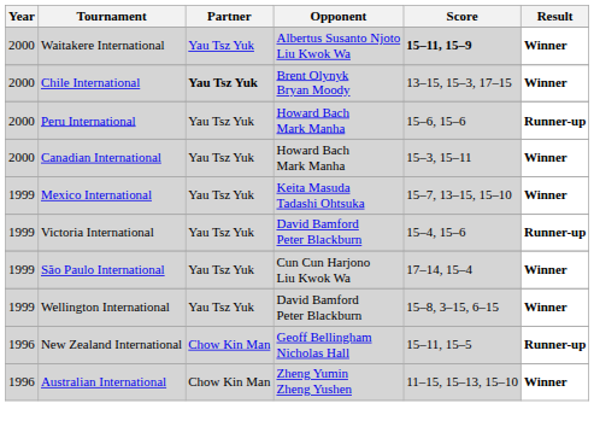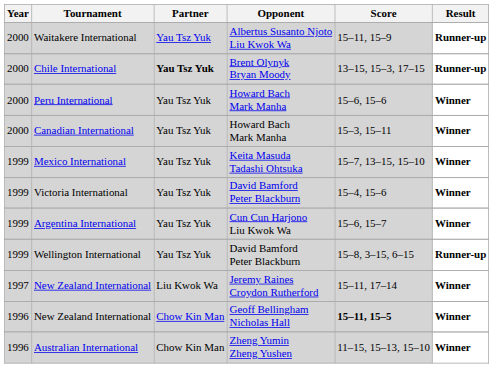Waitakere International | Score: bold -> normal
Waitakere International | Result: Winner -> Runner-up
Chile International | Result: Winner -> Runner-up
Peru International | Result: Runner-up -> Winner
Victoria International | Result: Runner-up -> Winner
+ row: 1999 | Argentina International | Yau Tsz Yuk | Cun Cun Harjono Liu Kwok Wa | 15–6, 15–7 | Winner
- row: 1999 | São Paulo International | Yau Tsz Yuk | Cun Cun Harjono Liu Kwok Wa | 17–14, 15–4 | Winner
Wellington International | Result: Winner -> Runner-up
+ row: 1997 | New Zealand International | Liu Kwok Wa | Jeremy Raines Croydon Rutherford | 15–11, 17–14 | Winner
New Zealand International / Geoff Bellingham Nicholas Hall | Score: normal -> bold
New Zealand International / Geoff Bellingham Nicholas Hall | Result: Runner-up -> Winner
